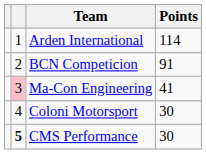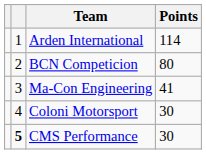BCN Competicion | Points: 91 -> 80
Ma-Con Engineering | column 2: pink background -> no background
